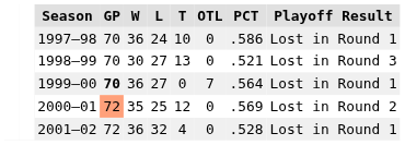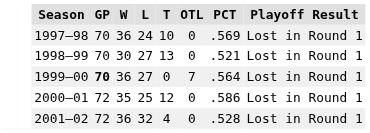1997–98 | PCT: .586 -> .569
1998–99 | Playoff Result: Lost in Round 3 -> Lost in Round 1
2000–01 | GP: lightsalmon background -> no background
2000–01 | PCT: .569 -> .586
2000–01 | Playoff Result: Lost in Round 2 -> Lost in Round 1
